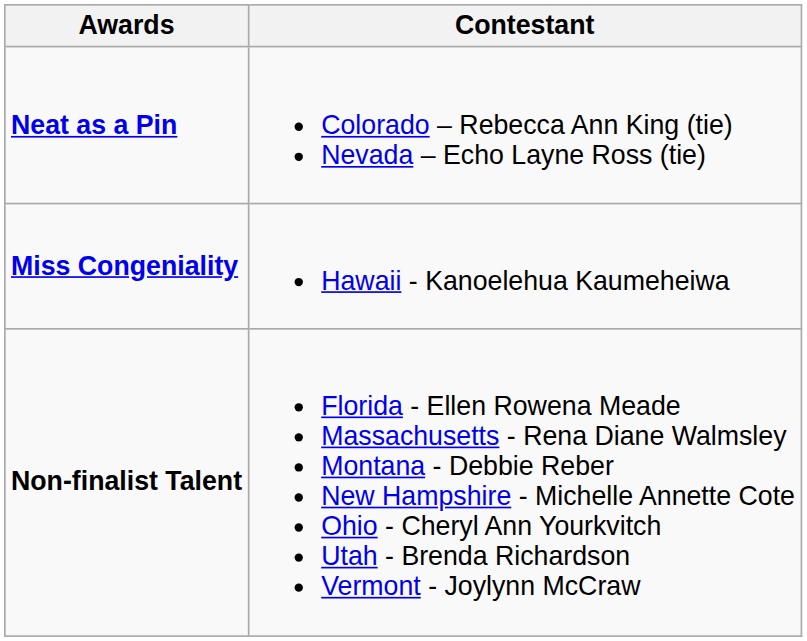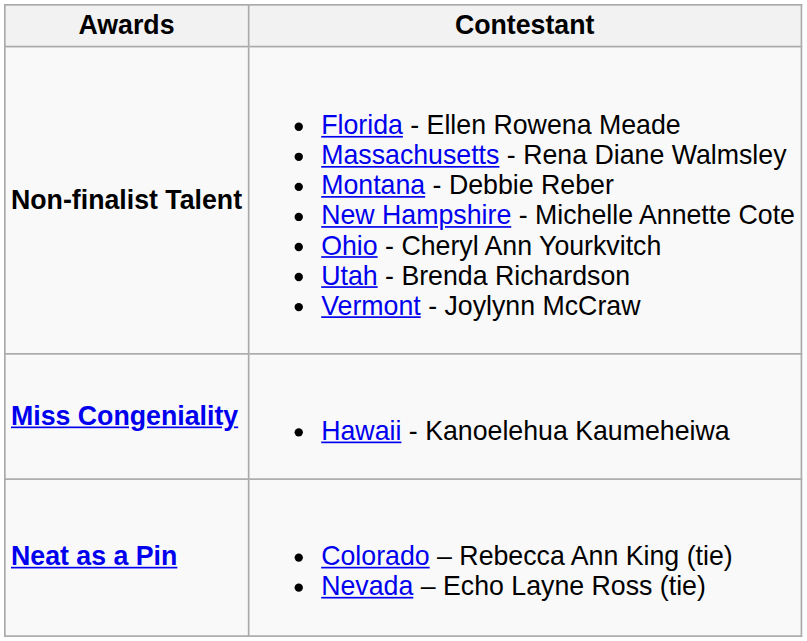rows swapped: Non-finalist Talent <-> Neat as a Pin
